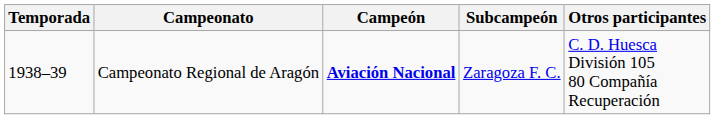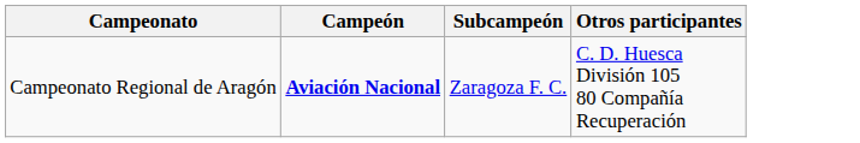- column: Temporada | 1938–39
